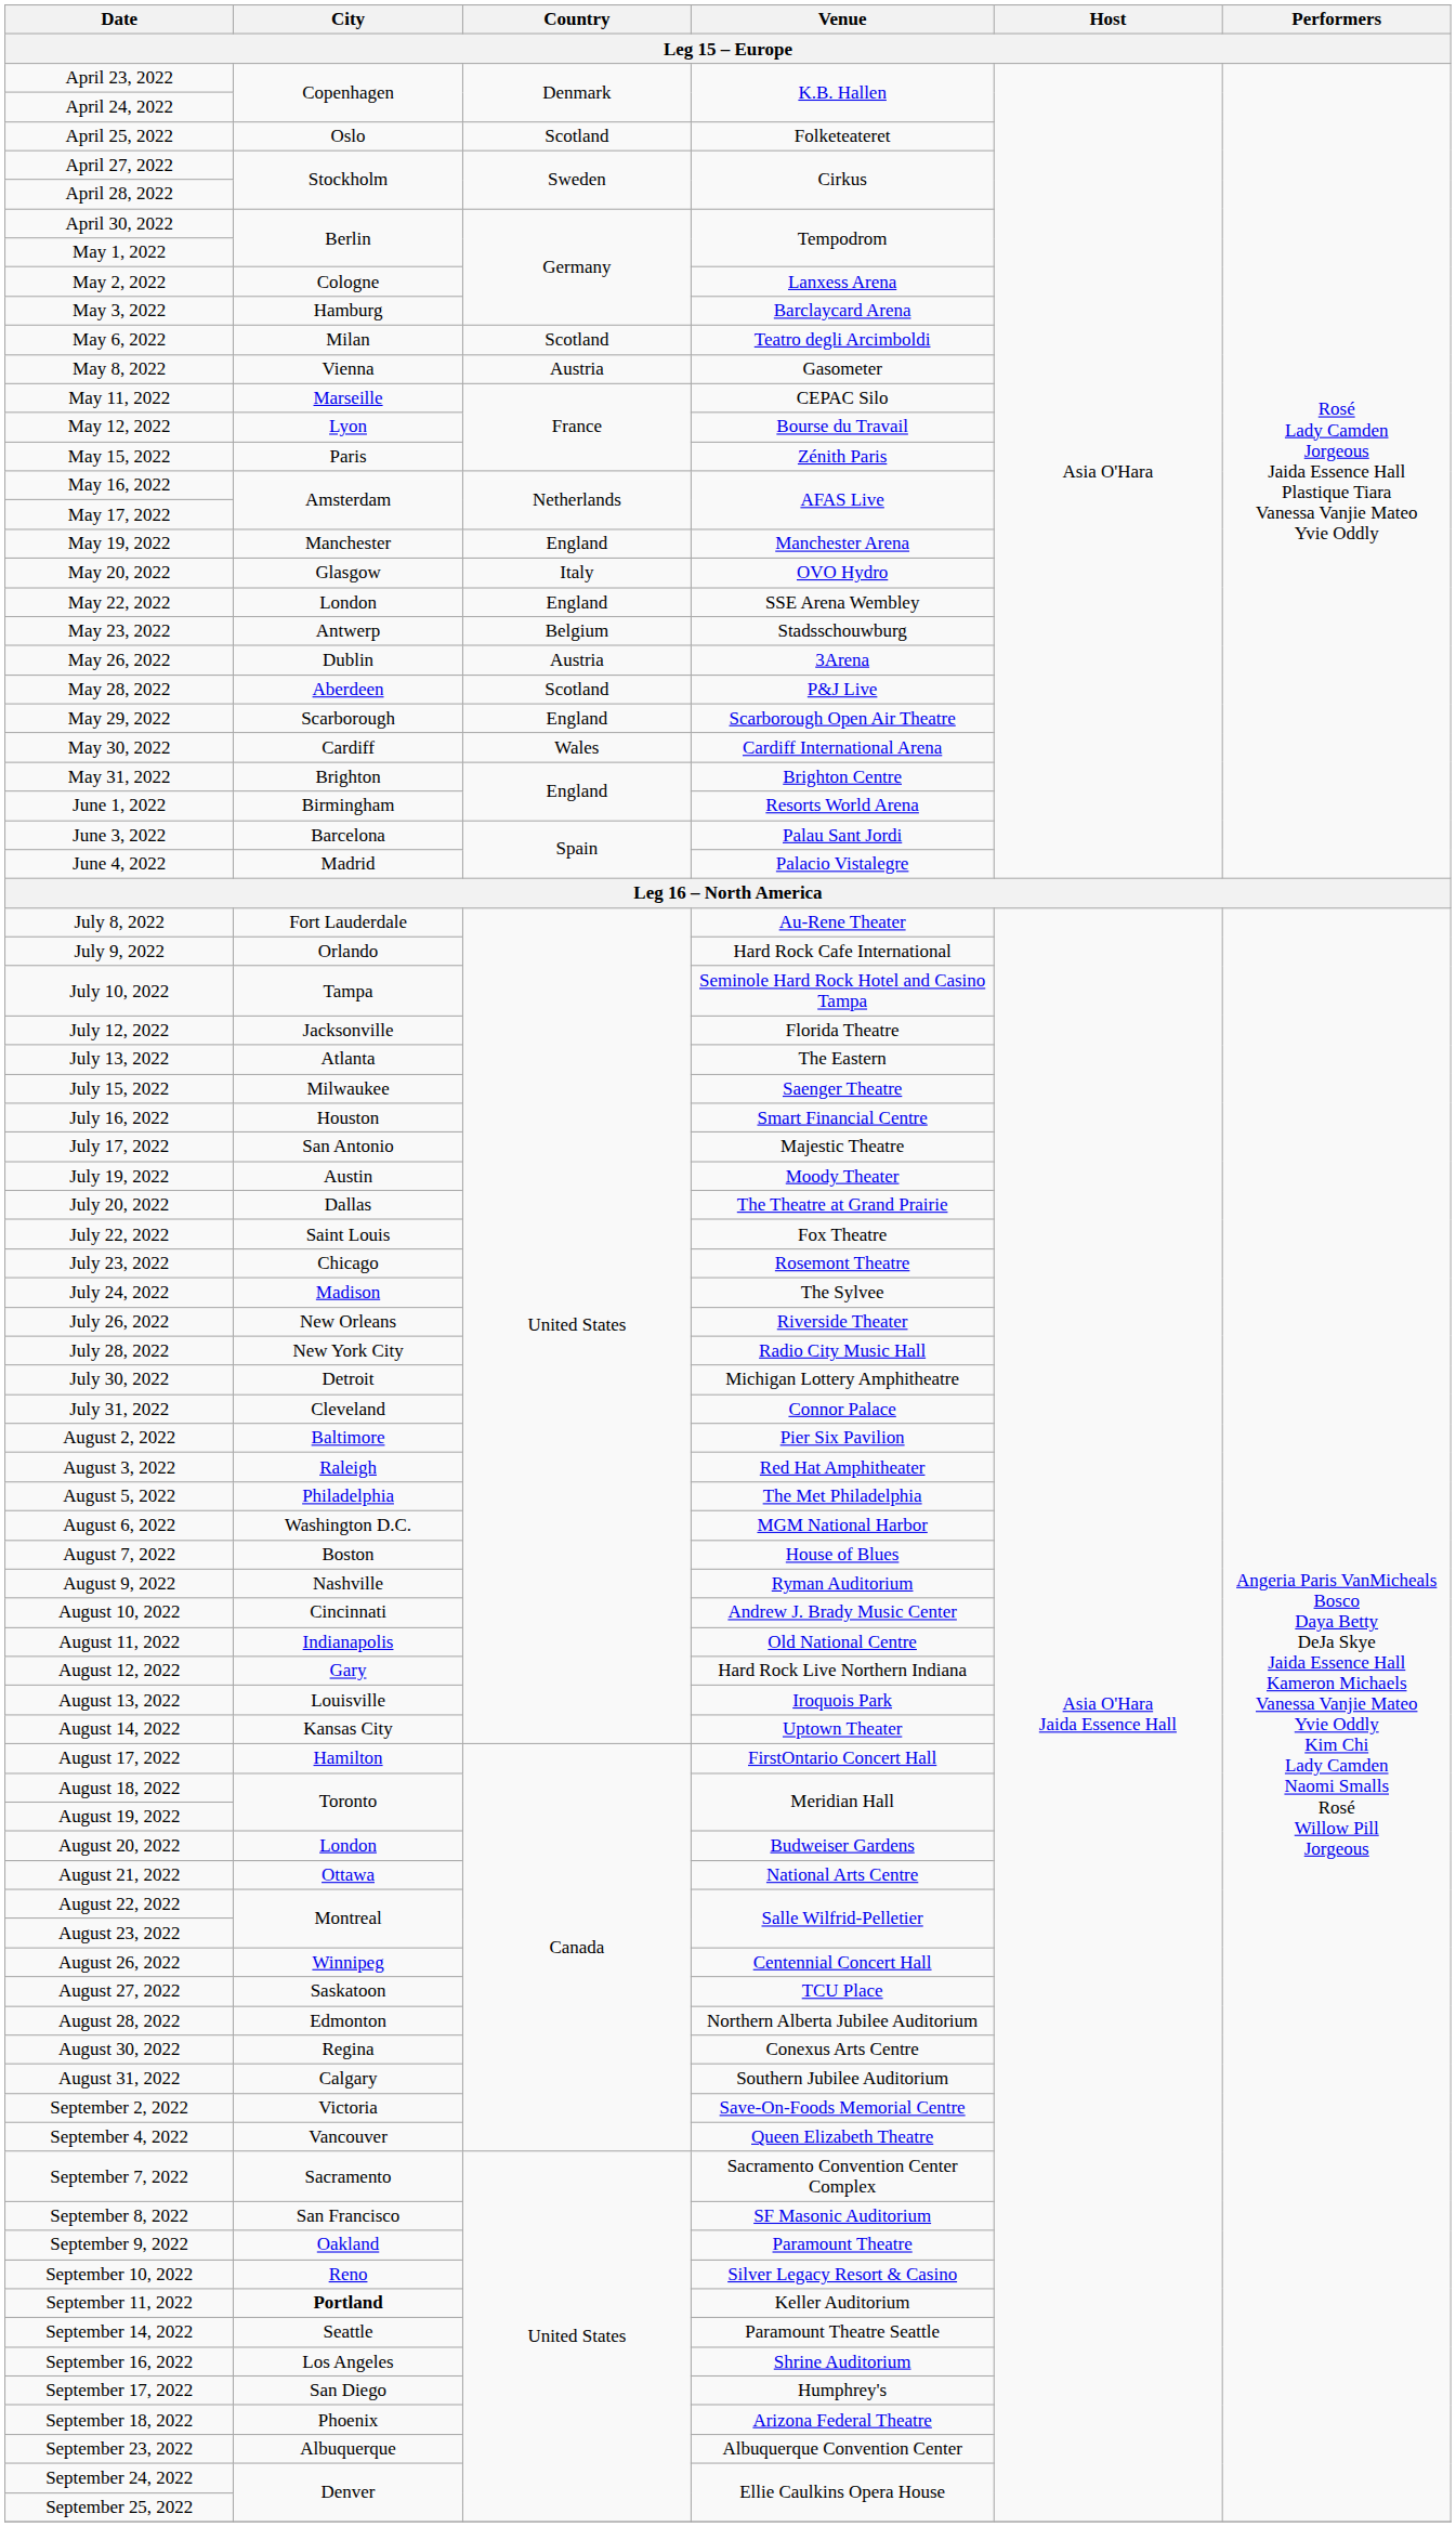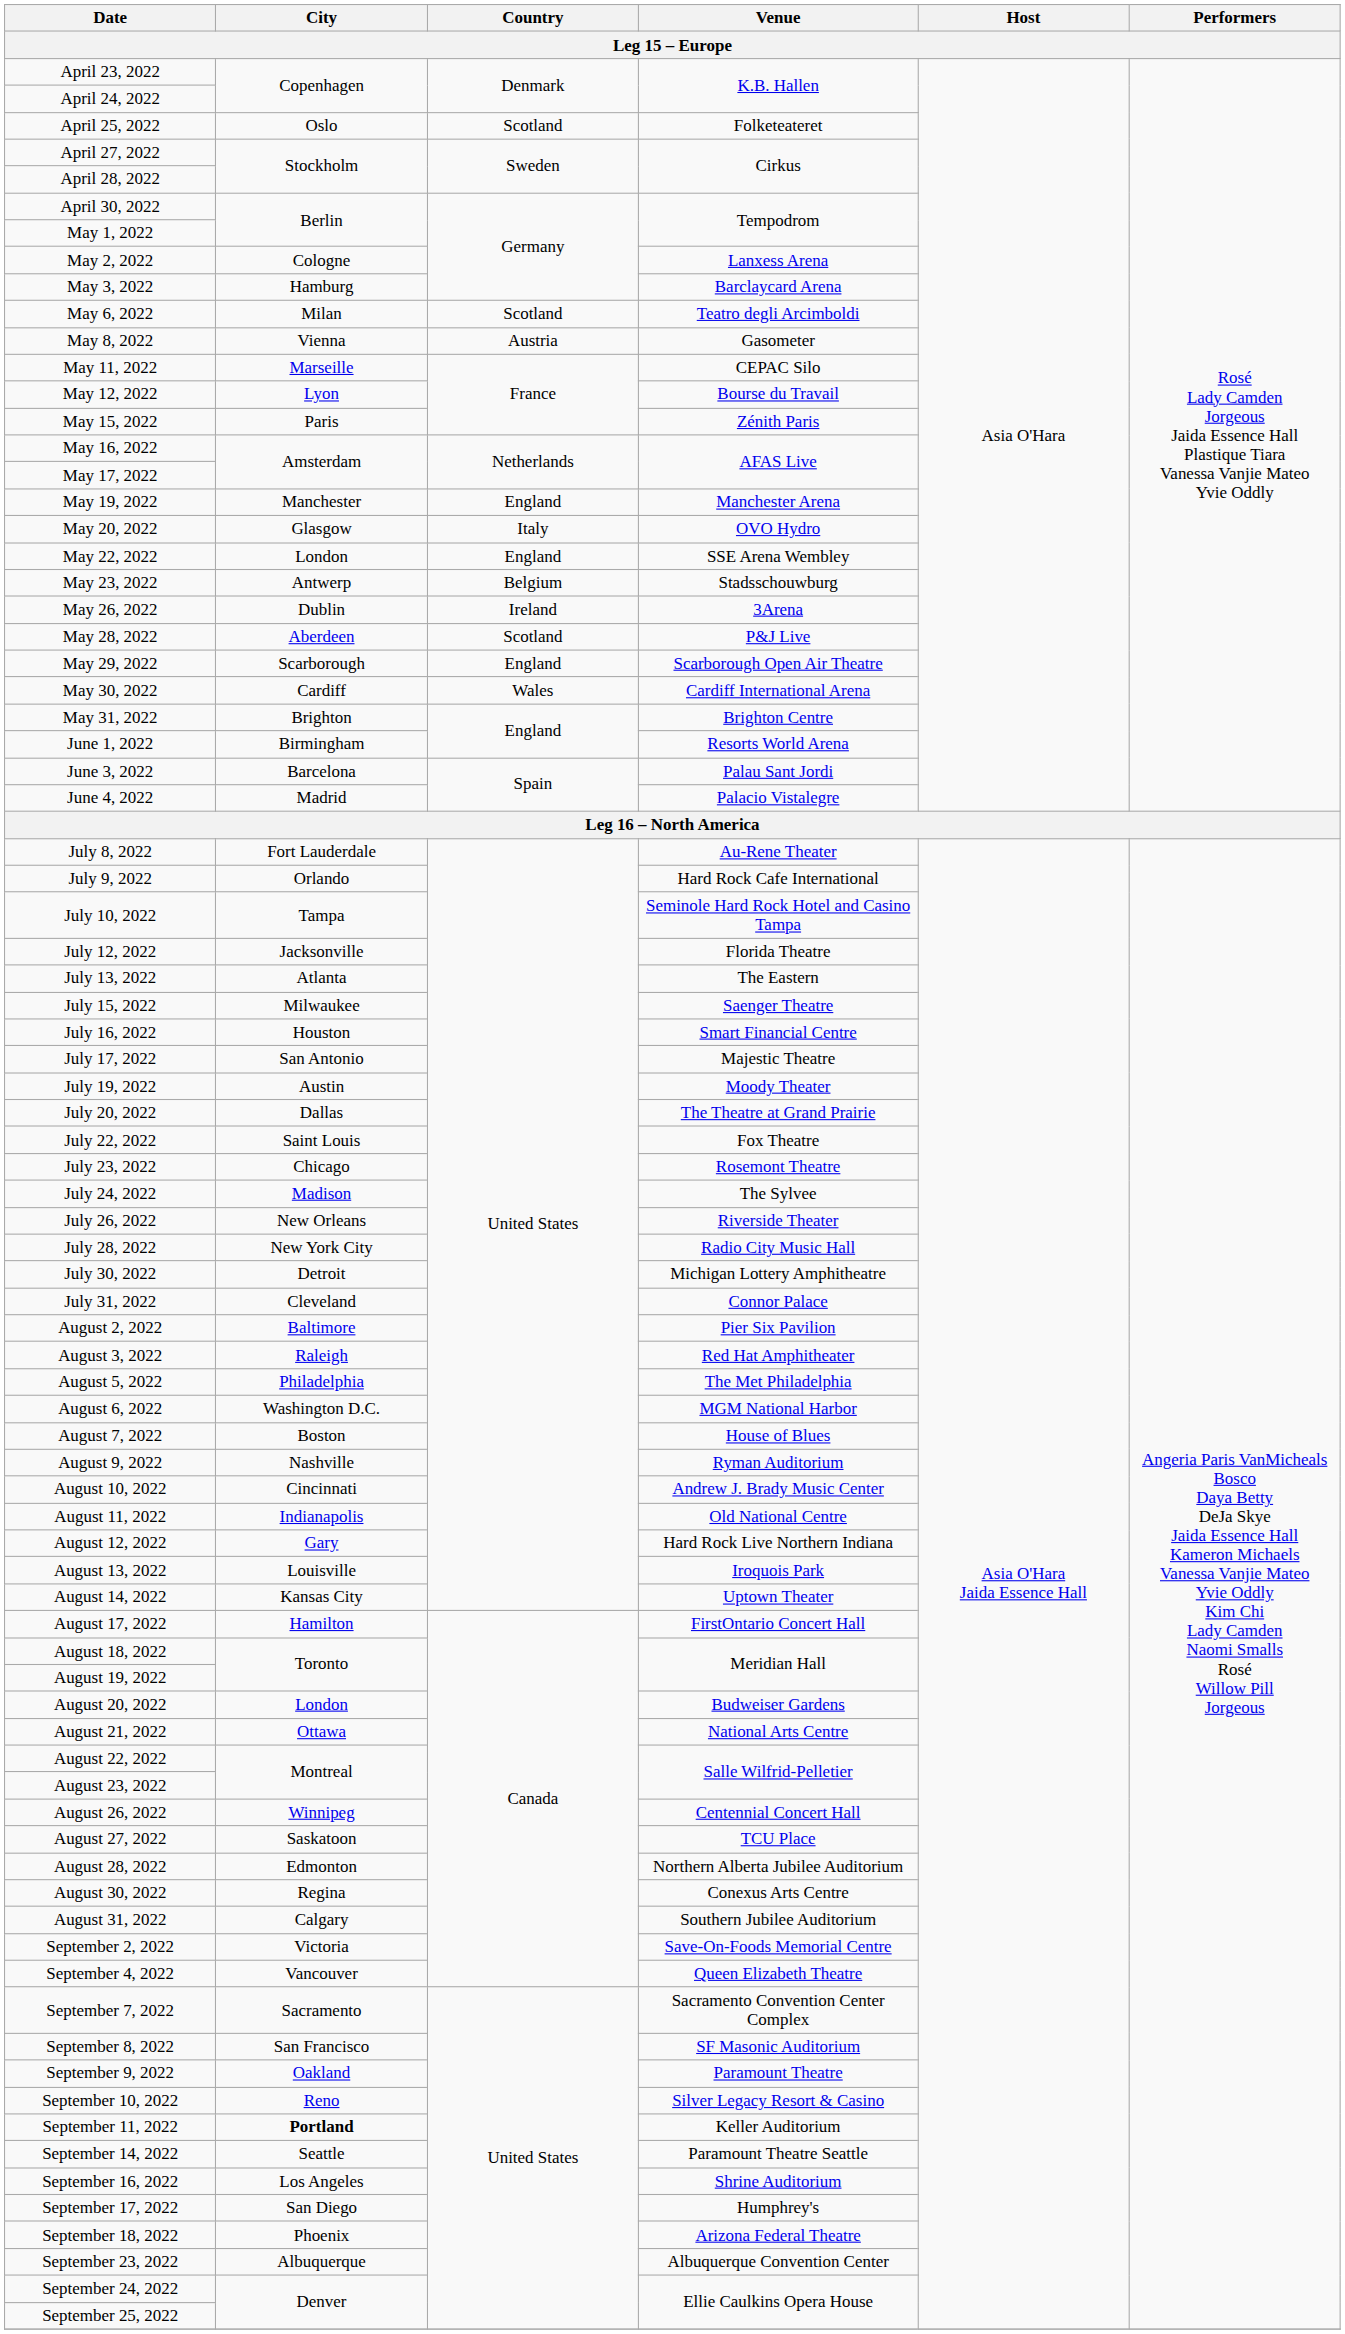May 26, 2022 | Country: Austria -> Ireland
